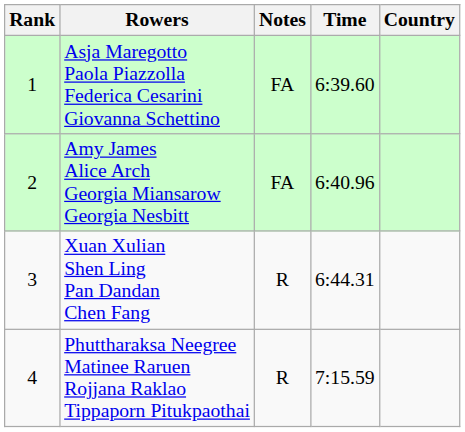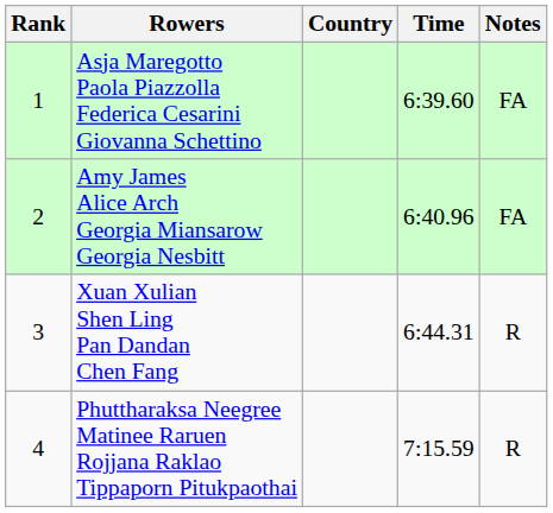columns swapped: Country <-> Notes
